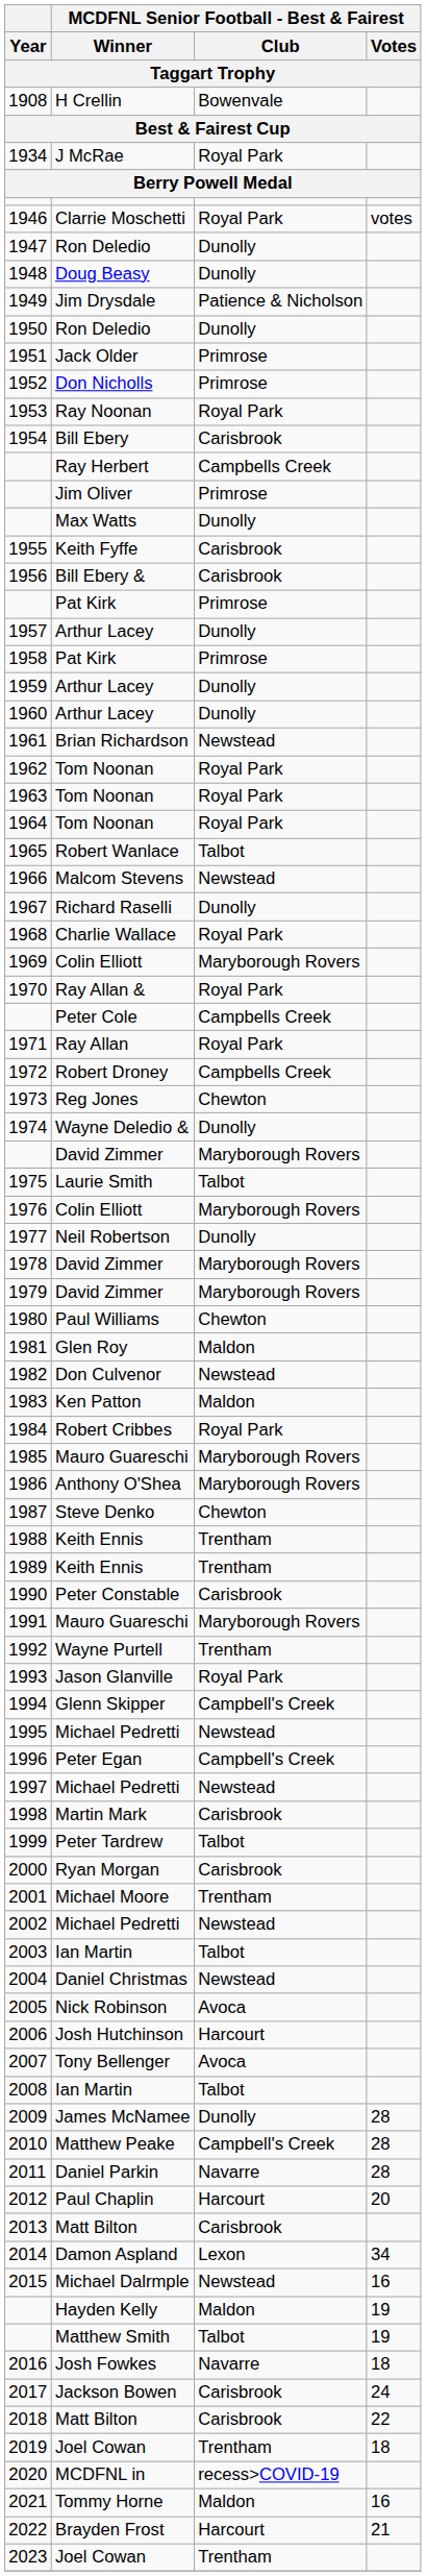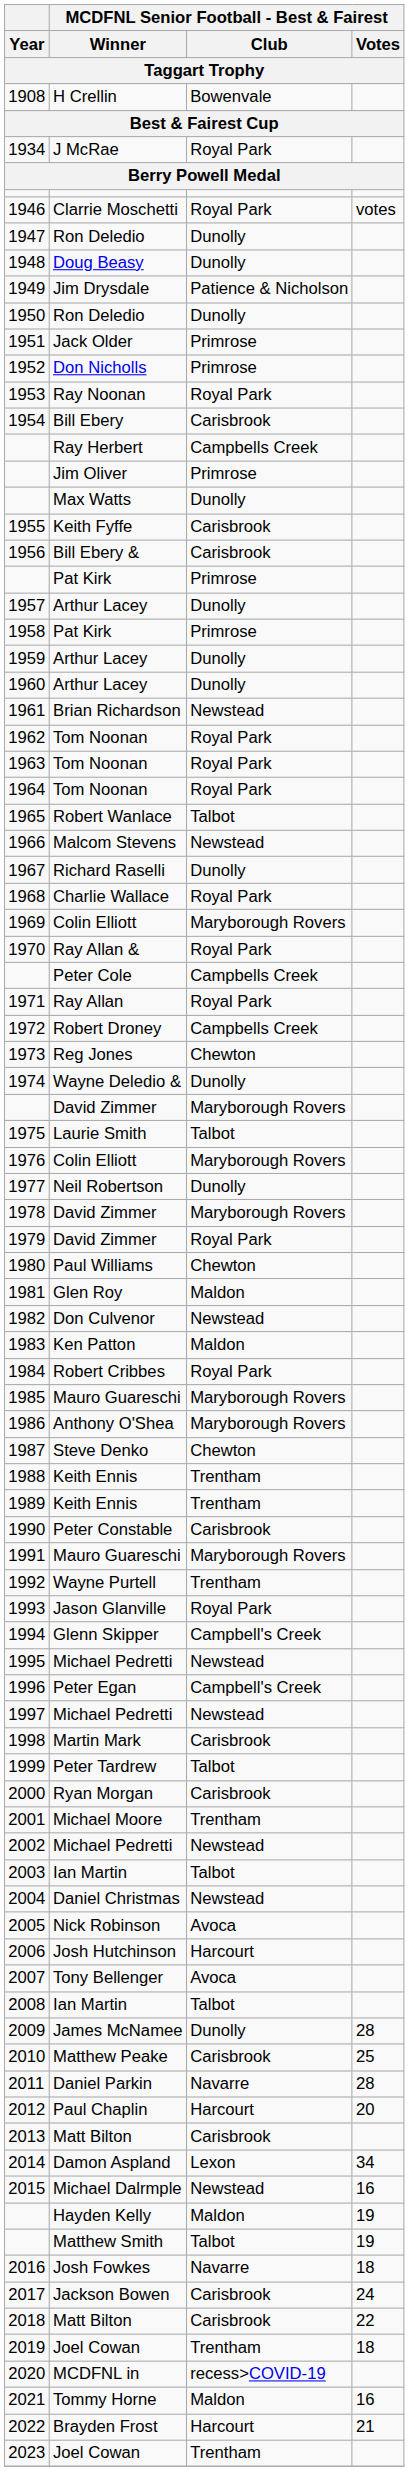1979 | MCDFNL Senior Football - Best & Fairest / Club: Maryborough Rovers -> Royal Park
2010 | MCDFNL Senior Football - Best & Fairest / Club: Campbell's Creek -> Carisbrook
2010 | MCDFNL Senior Football - Best & Fairest / Votes: 28 -> 25
